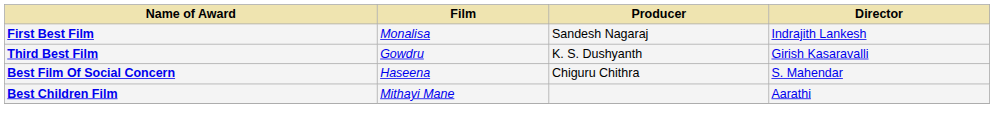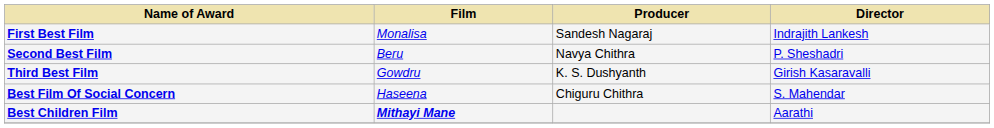+ row: Second Best Film | Beru | Navya Chithra | P. Sheshadri
Best Children Film | Film: normal -> bold
